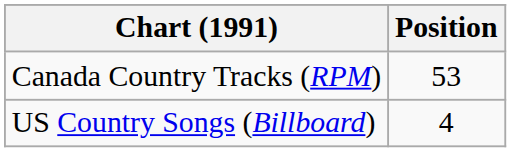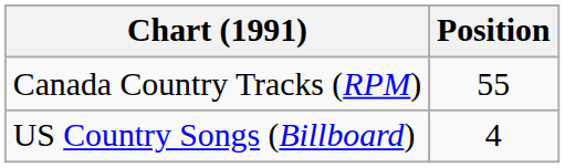Canada Country Tracks (RPM) | Position: 53 -> 55
